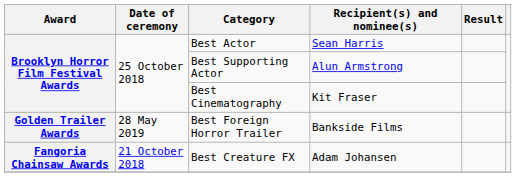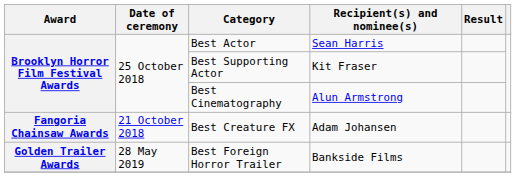Best Supporting Actor | Recipient(s) and nominee(s): Alun Armstrong -> Kit Fraser
Best Cinematography | Recipient(s) and nominee(s): Kit Fraser -> Alun Armstrong
rows swapped: Best Creature FX <-> Best Foreign Horror Trailer
